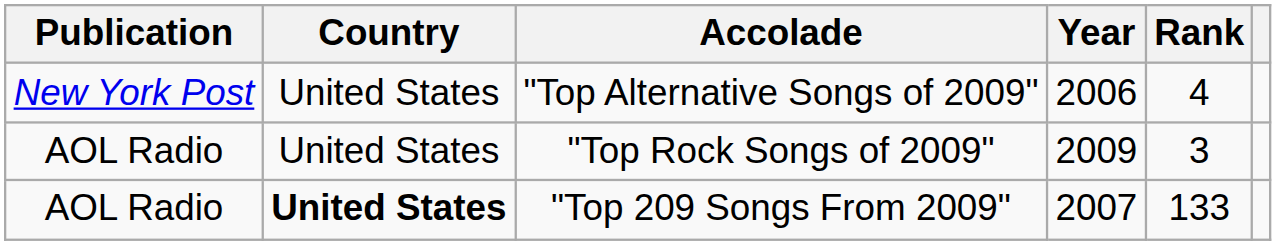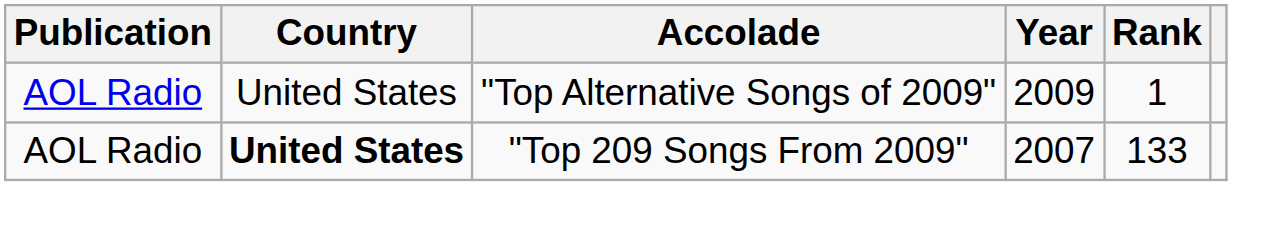"Top Alternative Songs of 2009" | Publication: New York Post -> AOL Radio
"Top Alternative Songs of 2009" | Year: 2006 -> 2009
"Top Alternative Songs of 2009" | Rank: 4 -> 1
- row: AOL Radio | United States | "Top Rock Songs of 2009" | 2009 | 3
